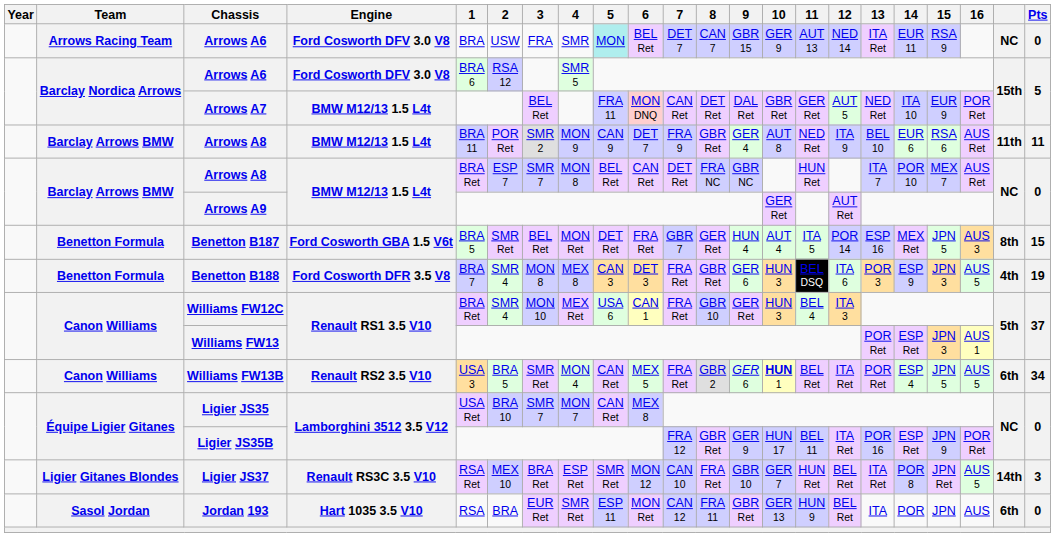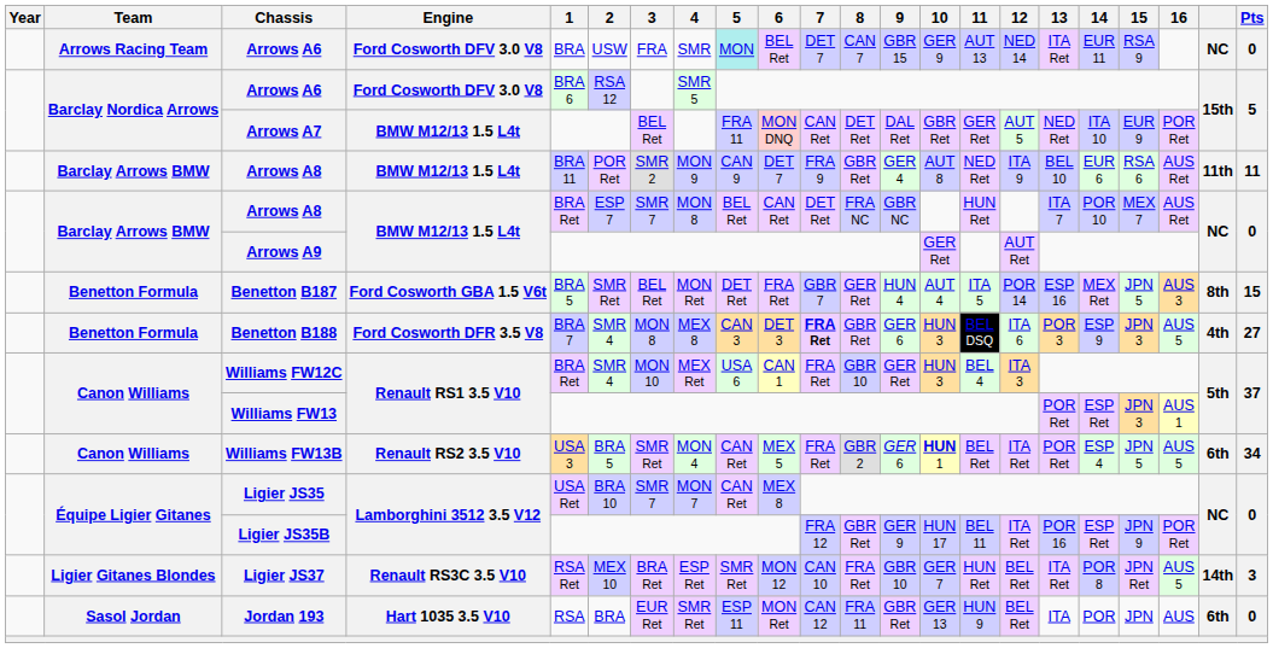Benetton B188 | 7: normal -> bold
Benetton B188 | Pts: 19 -> 27
